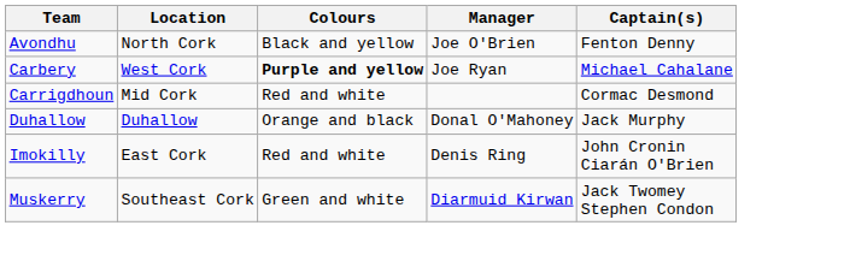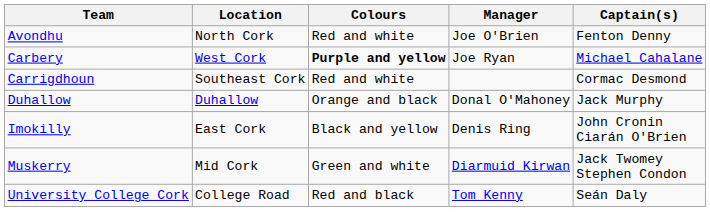Avondhu | Colours: Black and yellow -> Red and white
Carrigdhoun | Location: Mid Cork -> Southeast Cork
Imokilly | Colours: Red and white -> Black and yellow
Muskerry | Location: Southeast Cork -> Mid Cork
+ row: University College Cork | College Road | Red and black | Tom Kenny | Seán Daly
